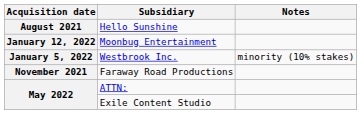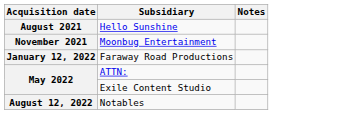Moonbug Entertainment | Acquisition date: January 12, 2022 -> November 2021
- row: January 5, 2022 | Westbrook Inc. | minority (10% stakes)
Faraway Road Productions | Acquisition date: November 2021 -> January 12, 2022
+ row: August 12, 2022 | Notables
